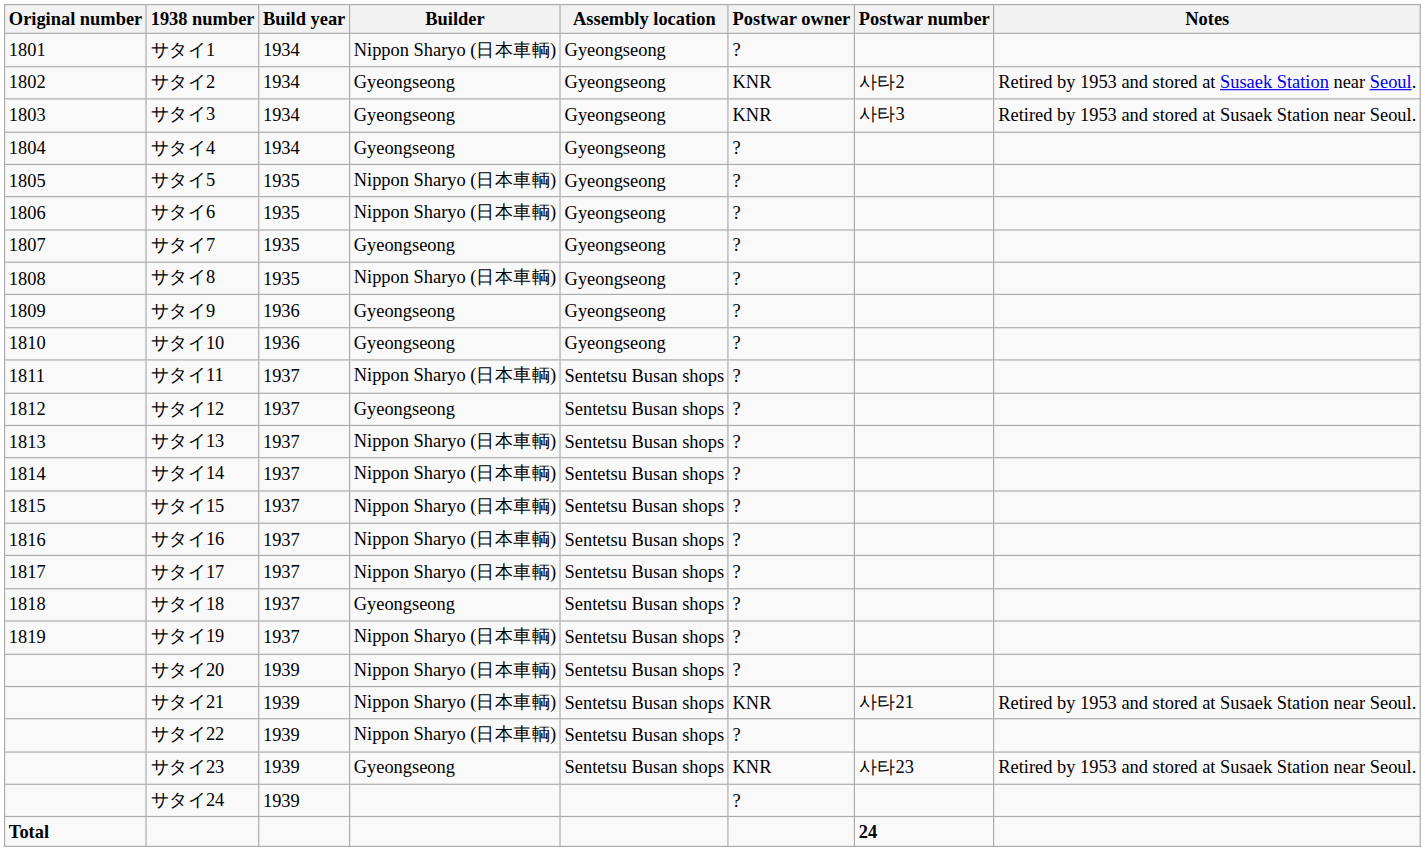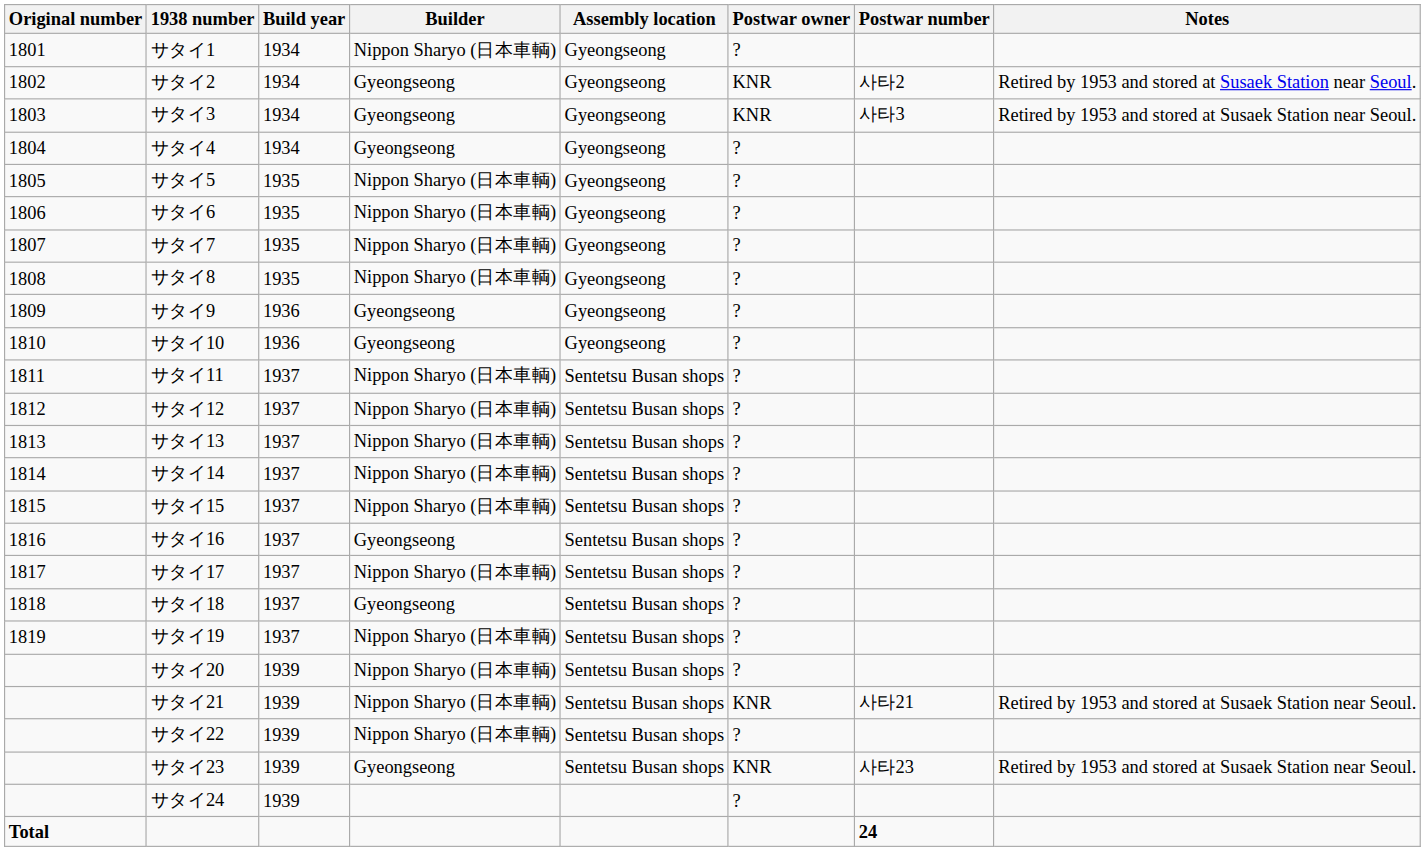サタイ7 | Builder: Gyeongseong -> Nippon Sharyo (日本車輌)
サタイ12 | Builder: Gyeongseong -> Nippon Sharyo (日本車輌)
サタイ16 | Builder: Nippon Sharyo (日本車輌) -> Gyeongseong
